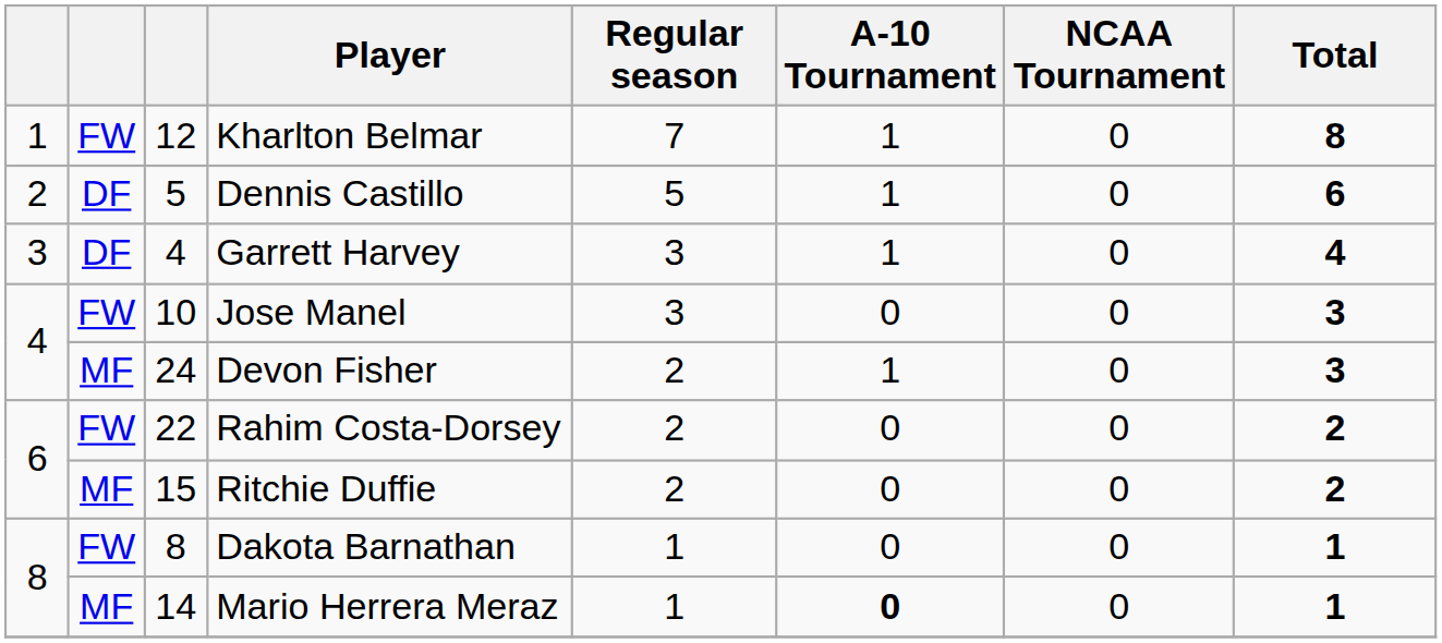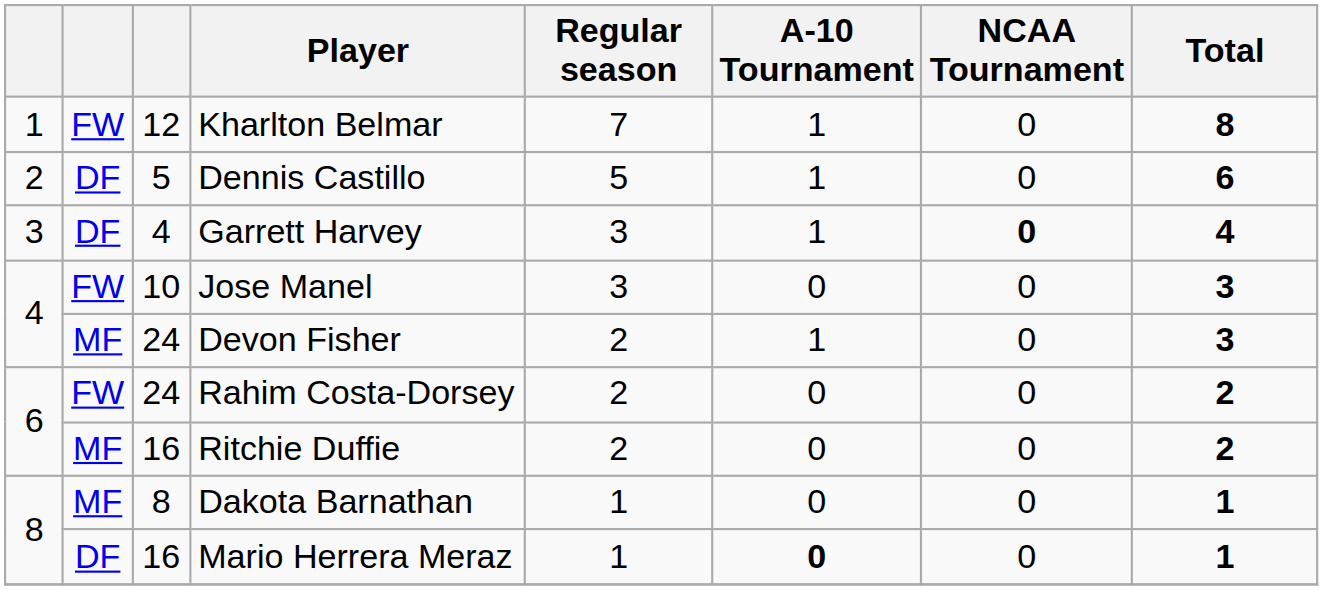Garrett Harvey | NCAA Tournament: normal -> bold
Rahim Costa-Dorsey | column 3: 22 -> 24
Ritchie Duffie | column 3: 15 -> 16
Dakota Barnathan | column 2: FW -> MF
Mario Herrera Meraz | column 2: MF -> DF
Mario Herrera Meraz | column 3: 14 -> 16
